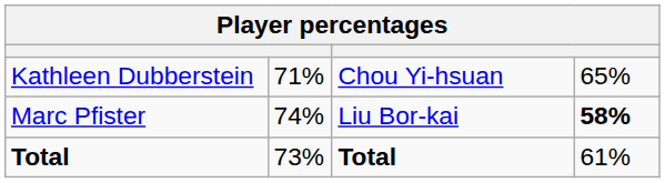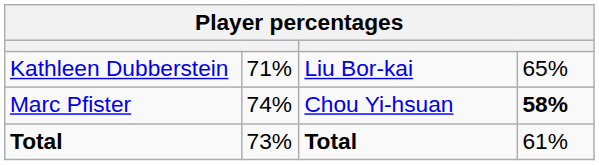Kathleen Dubberstein | column 3: Chou Yi-hsuan -> Liu Bor-kai
Marc Pfister | column 3: Liu Bor-kai -> Chou Yi-hsuan
